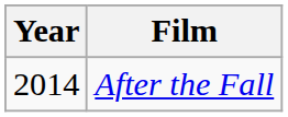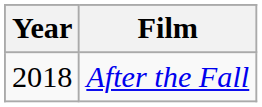After the Fall | Year: 2014 -> 2018
